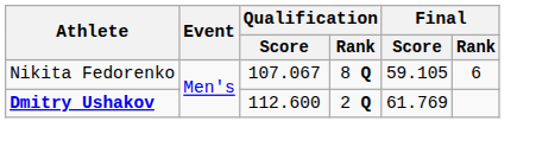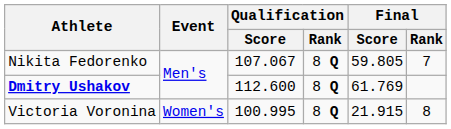Nikita Fedorenko | Final / Score: 59.105 -> 59.805
Nikita Fedorenko | Final / Rank: 6 -> 7
Dmitry Ushakov | Qualification / Rank: 2 Q -> 8 Q
+ row: Victoria Voronina | Women's | 100.995 | 8 Q | 21.915 | 8
